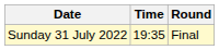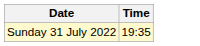- column: Round | Final
